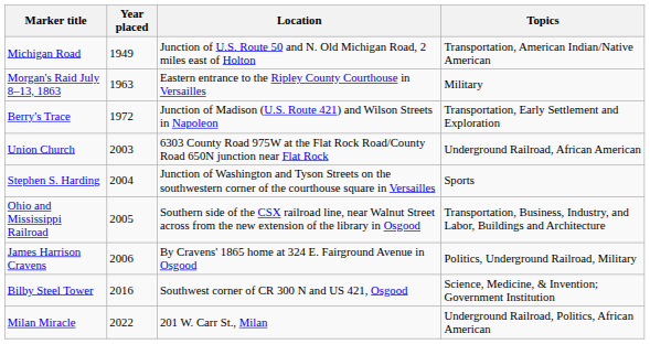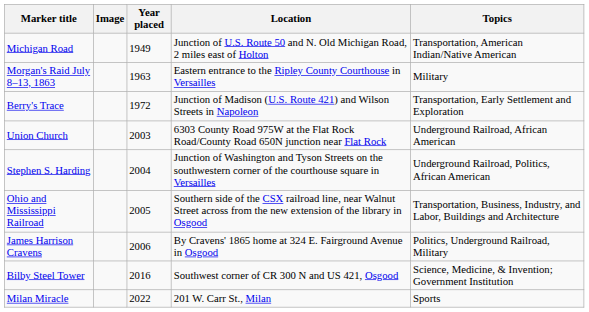+ column: Image
Stephen S. Harding | Topics: Sports -> Underground Railroad, Politics, African American
Milan Miracle | Topics: Underground Railroad, Politics, African American -> Sports
